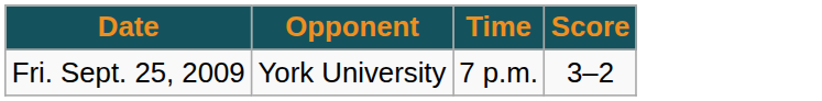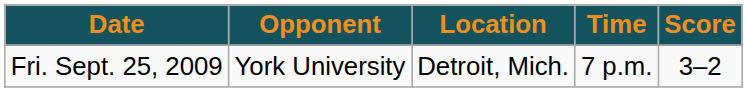+ column: Location | Detroit, Mich.
